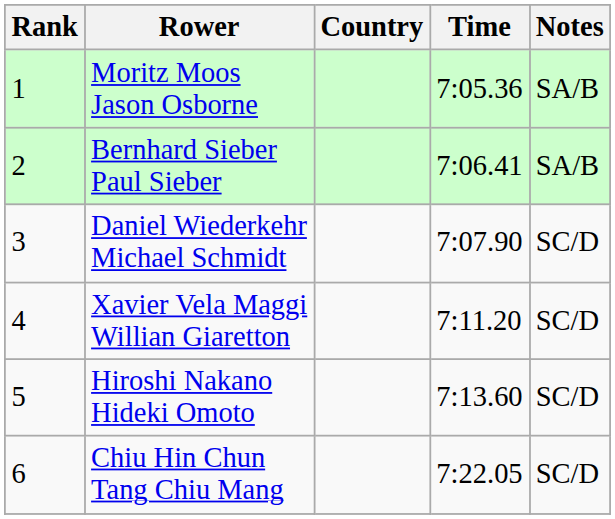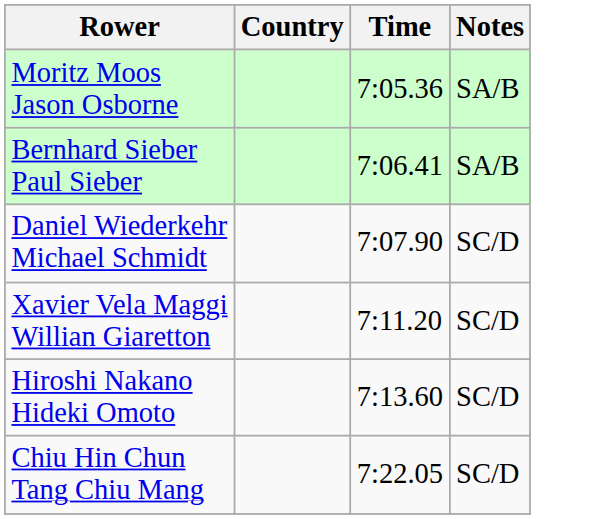- column: Rank | 1 | 2 | 3 | 4 | 5 | 6
